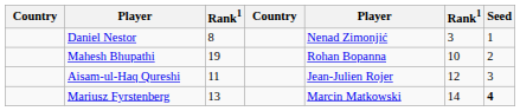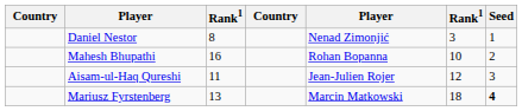Mahesh Bhupathi | column 3: 19 -> 16
Mariusz Fyrstenberg | column 6: 14 -> 18
